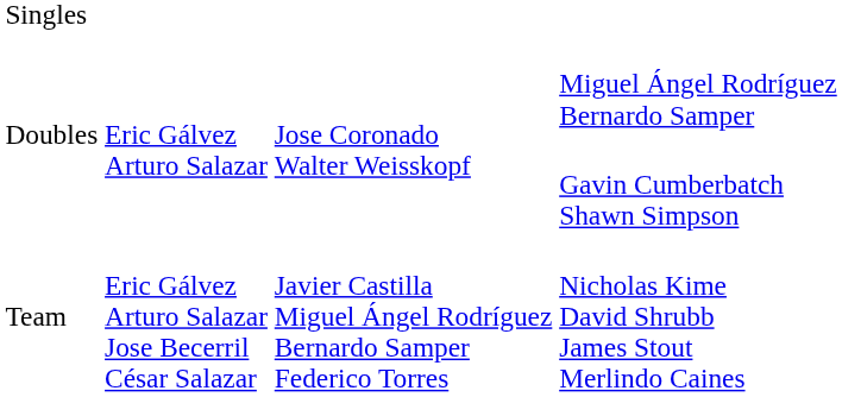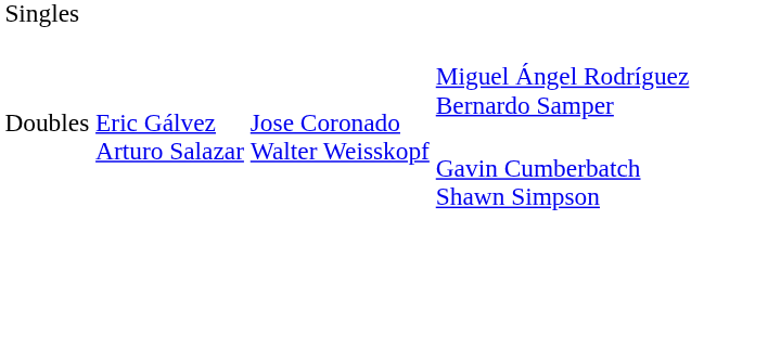- row: Team | Eric Gálvez Arturo Salazar Jose Becerril César Salazar | Javier Castilla Miguel Ángel Rodríguez Bernardo Samper Federico Torres | Nicholas Kime David Shrubb James Stout Merlindo Caines
